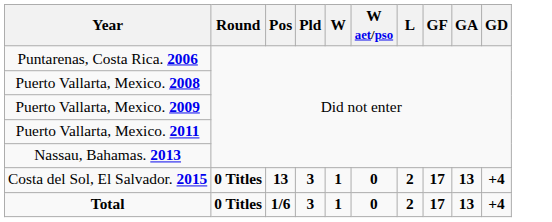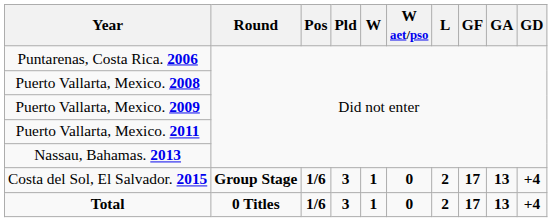Costa del Sol, El Salvador. 2015 | Round: 0 Titles -> Group Stage
Costa del Sol, El Salvador. 2015 | Pos: 13 -> 1/6
